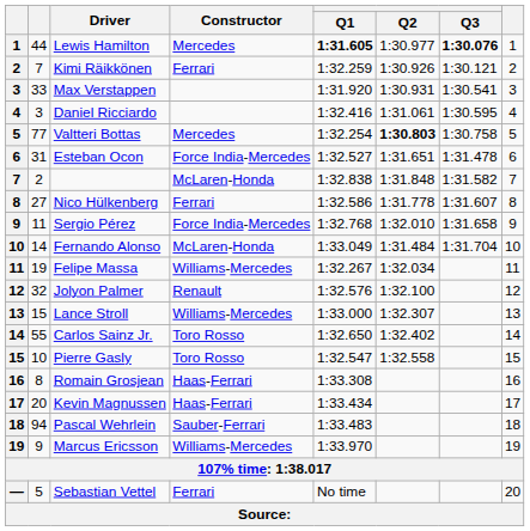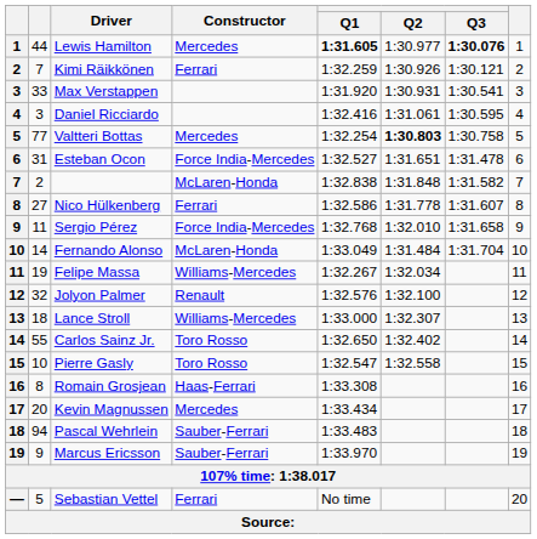Lance Stroll | column 2: 15 -> 18
Kevin Magnussen | Constructor: Haas-Ferrari -> Mercedes
Marcus Ericsson | Constructor: Williams-Mercedes -> Sauber-Ferrari
